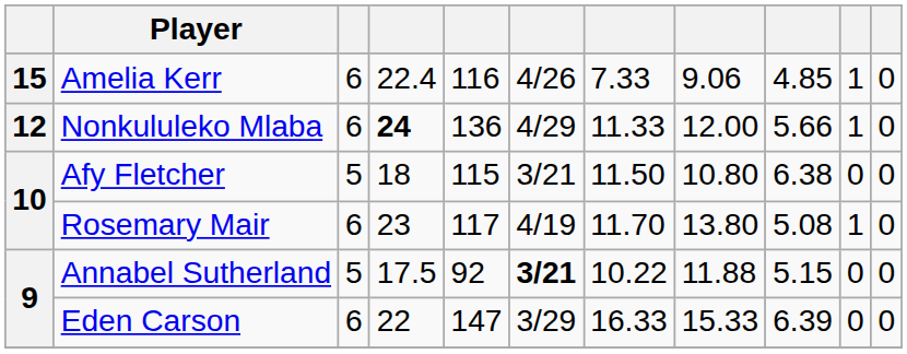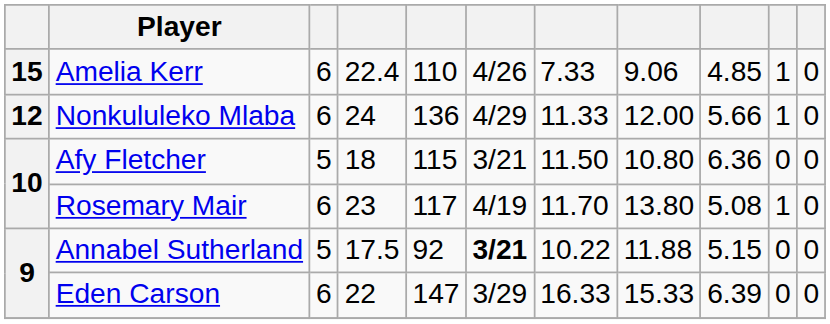Amelia Kerr | column 5: 116 -> 110
Nonkululeko Mlaba | column 4: bold -> normal
Afy Fletcher | column 9: 6.38 -> 6.36
